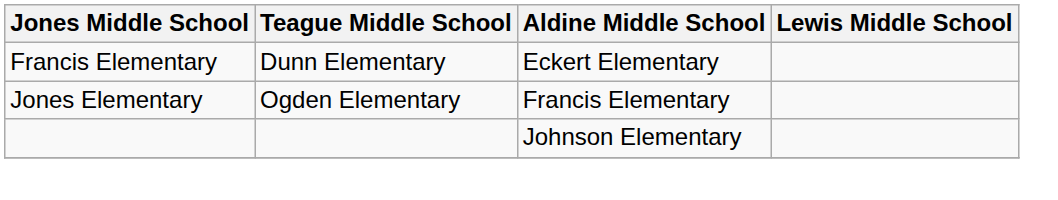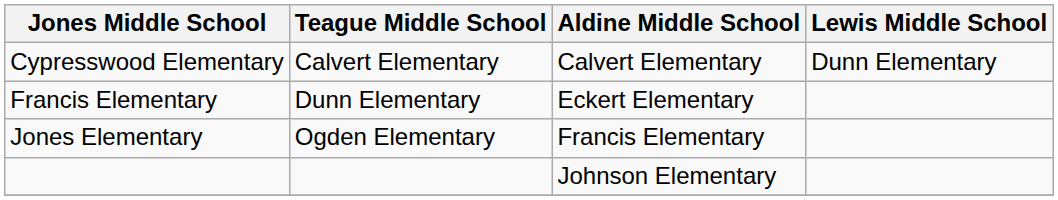+ row: Cypresswood Elementary | Calvert Elementary | Calvert Elementary | Dunn Elementary
